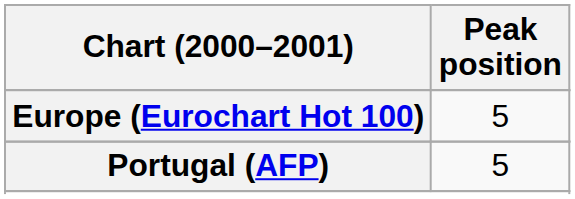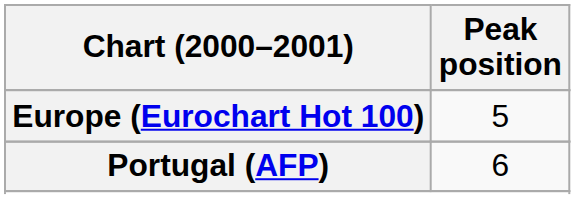Portugal (AFP) | Peak position: 5 -> 6
